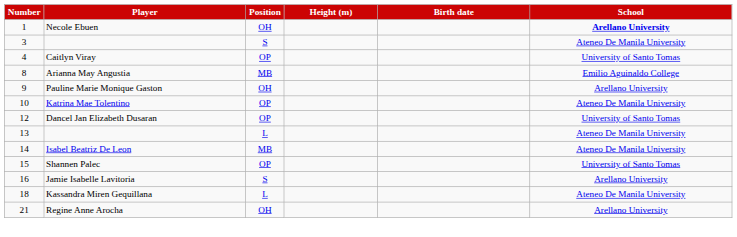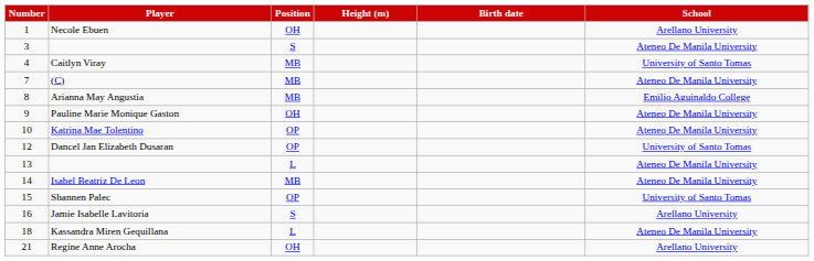Necole Ebuen | School: bold -> normal
Caitlyn Viray | Position: OP -> MB
+ row: 7 | (C) | MB | Ateneo De Manila University
Pauline Marie Monique Gaston | School: Arellano University -> Ateneo De Manila University
